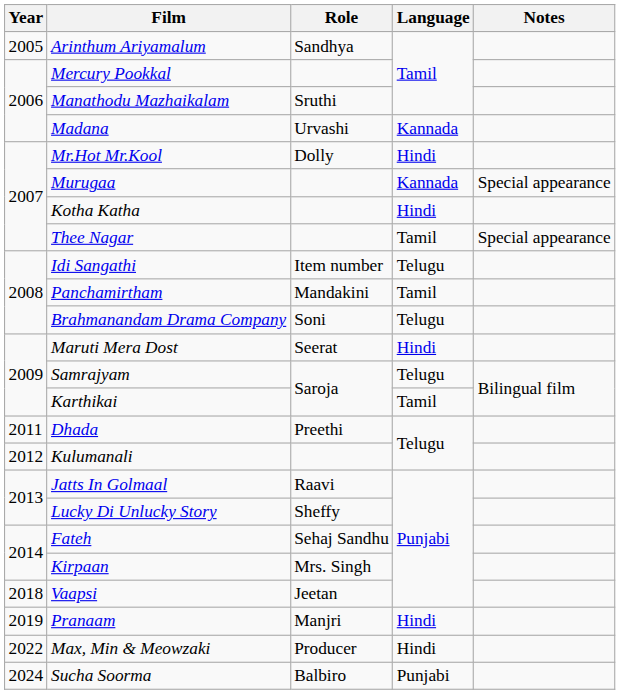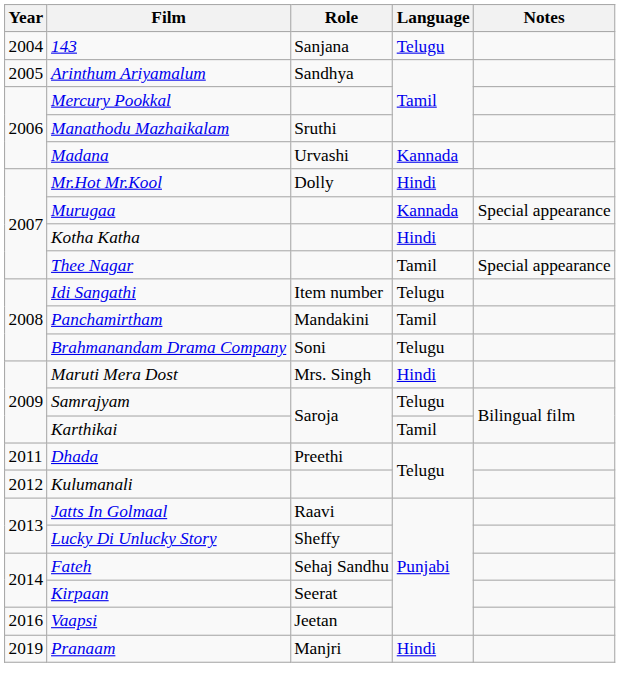+ row: 2004 | 143 | Sanjana | Telugu
Maruti Mera Dost | Role: Seerat -> Mrs. Singh
Kirpaan | Role: Mrs. Singh -> Seerat
Vaapsi | Year: 2018 -> 2016
- row: 2022 | Max, Min & Meowzaki | Producer | Hindi
- row: 2024 | Sucha Soorma | Balbiro | Punjabi
